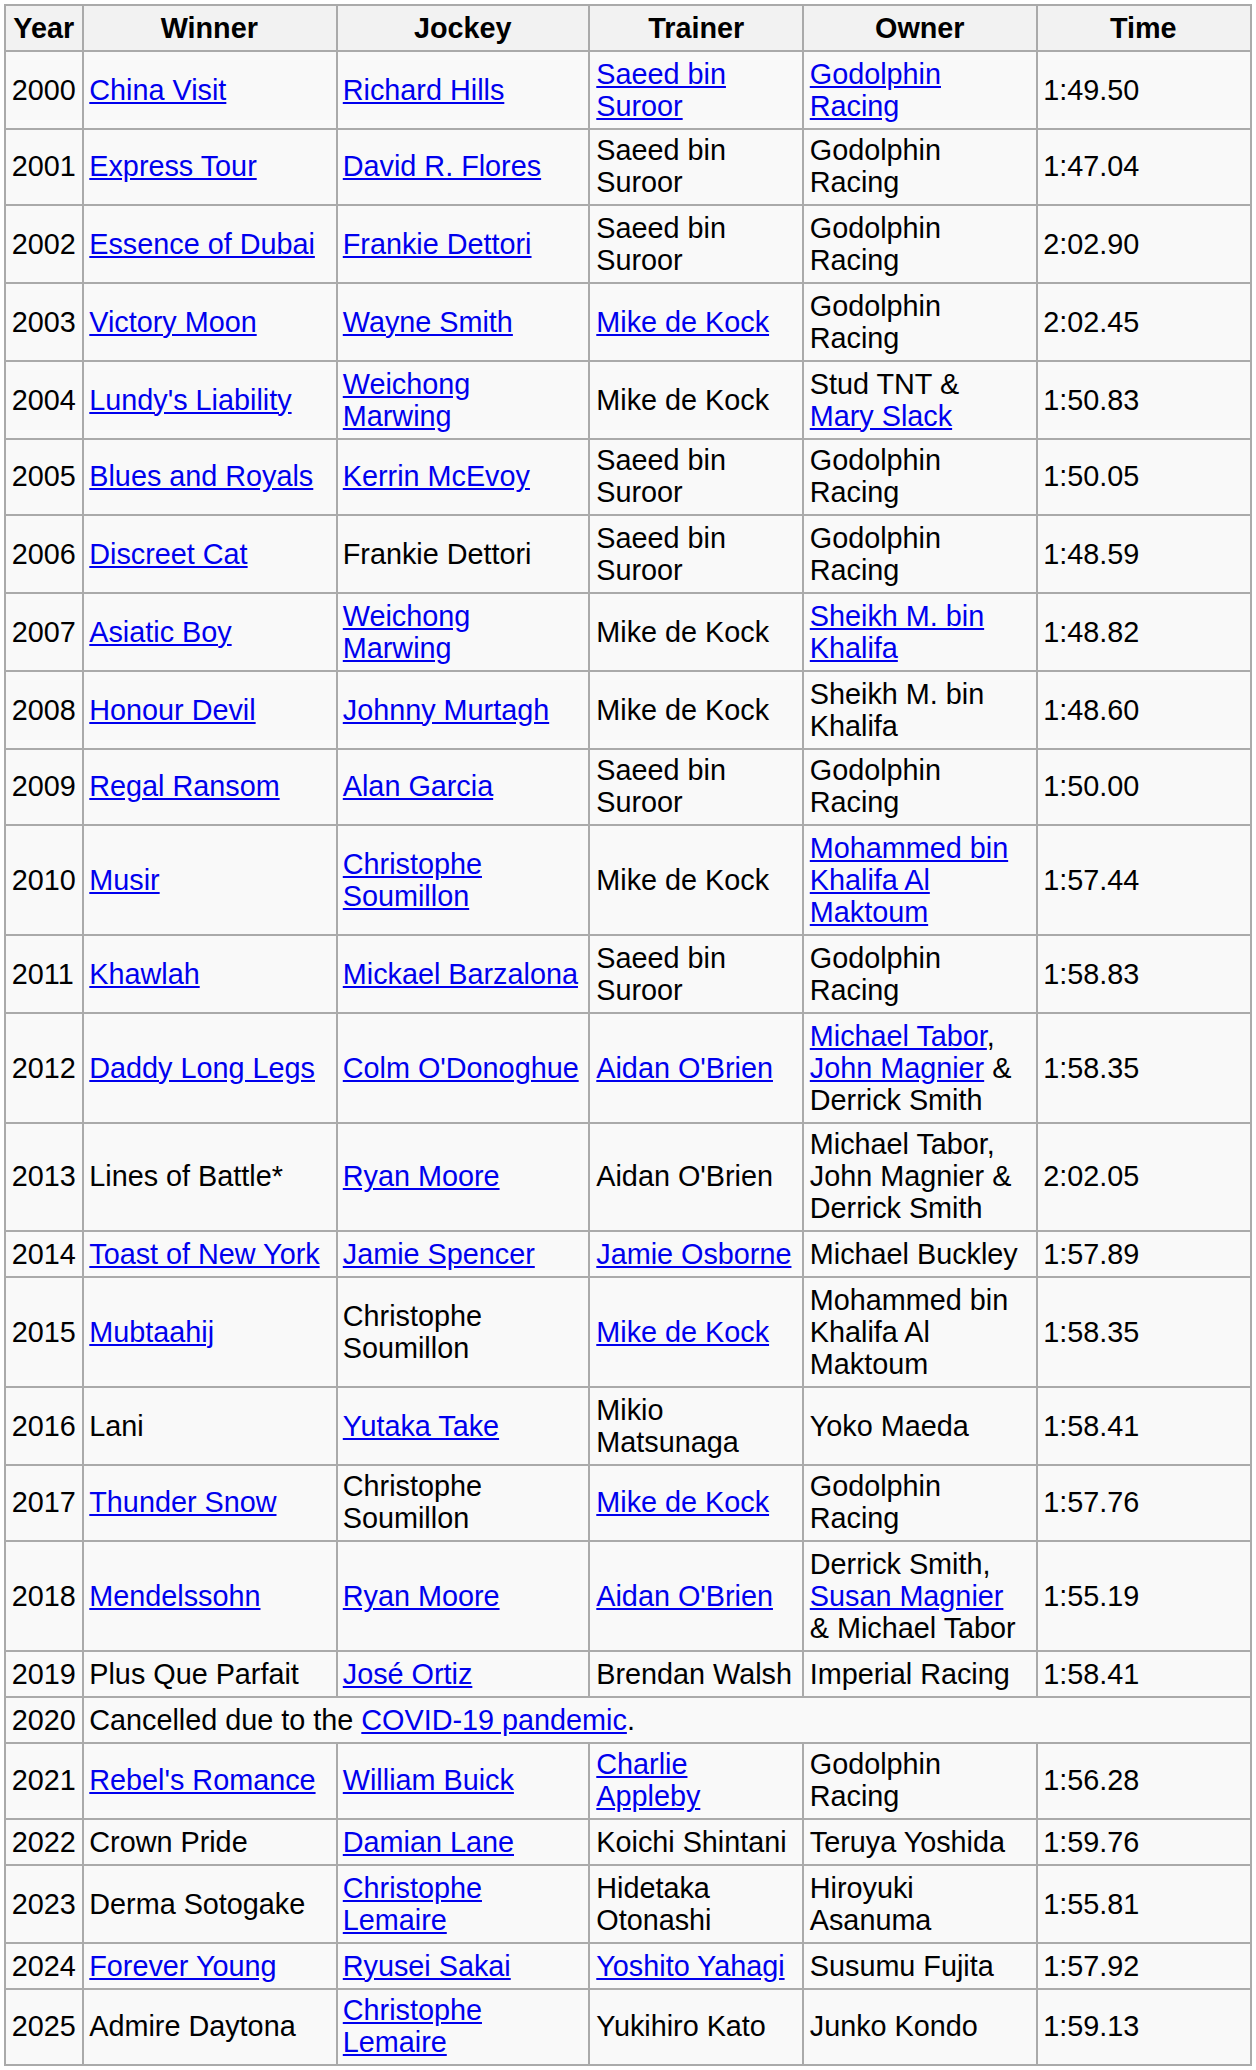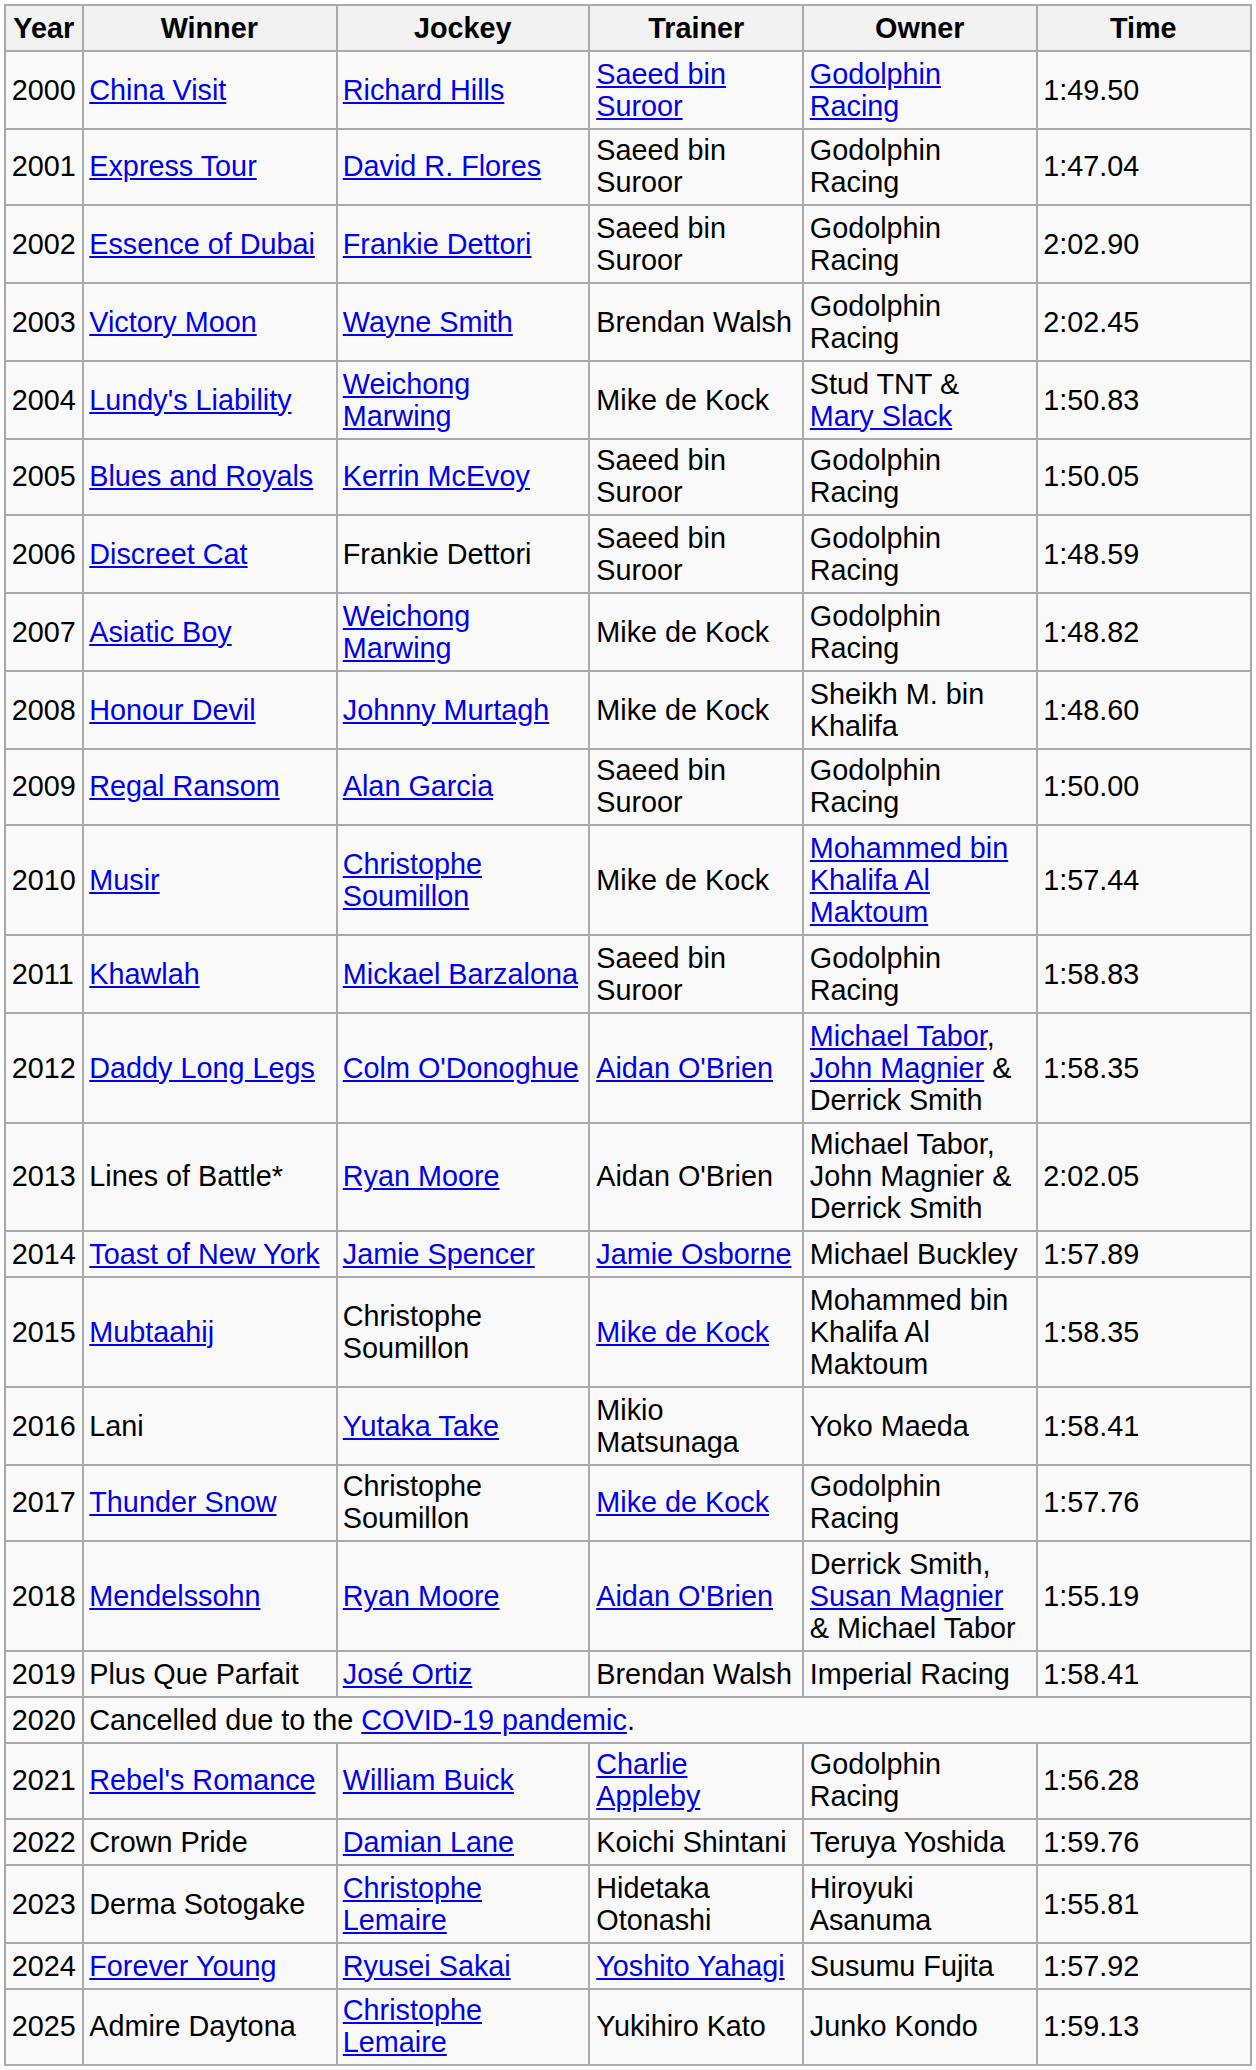Victory Moon | Trainer: Mike de Kock -> Brendan Walsh
Asiatic Boy | Owner: Sheikh M. bin Khalifa -> Godolphin Racing
